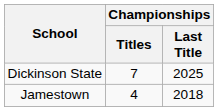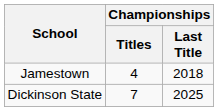rows swapped: Dickinson State <-> Jamestown
